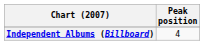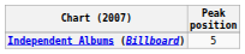Independent Albums (Billboard) | Peak position: 4 -> 5
